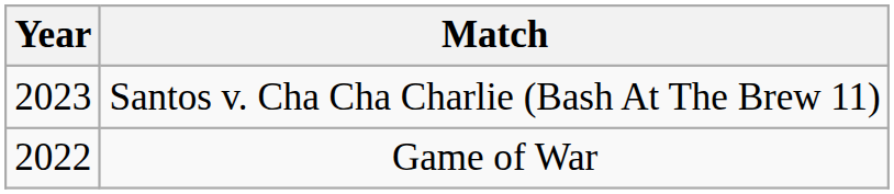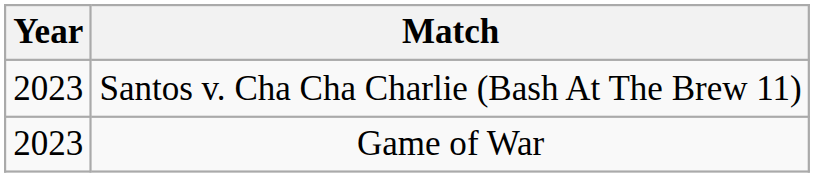Game of War | Year: 2022 -> 2023
